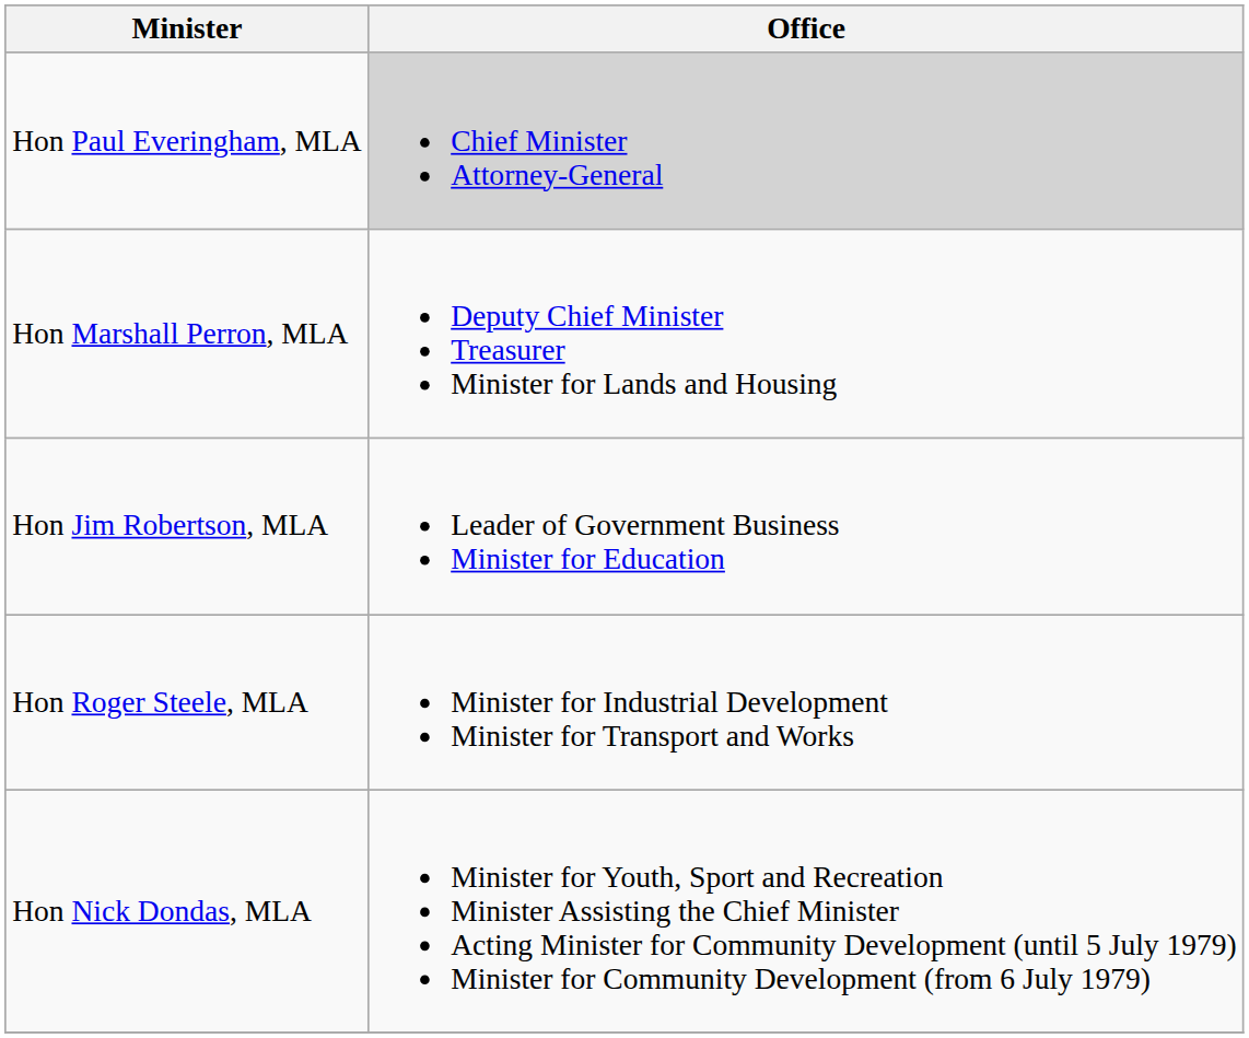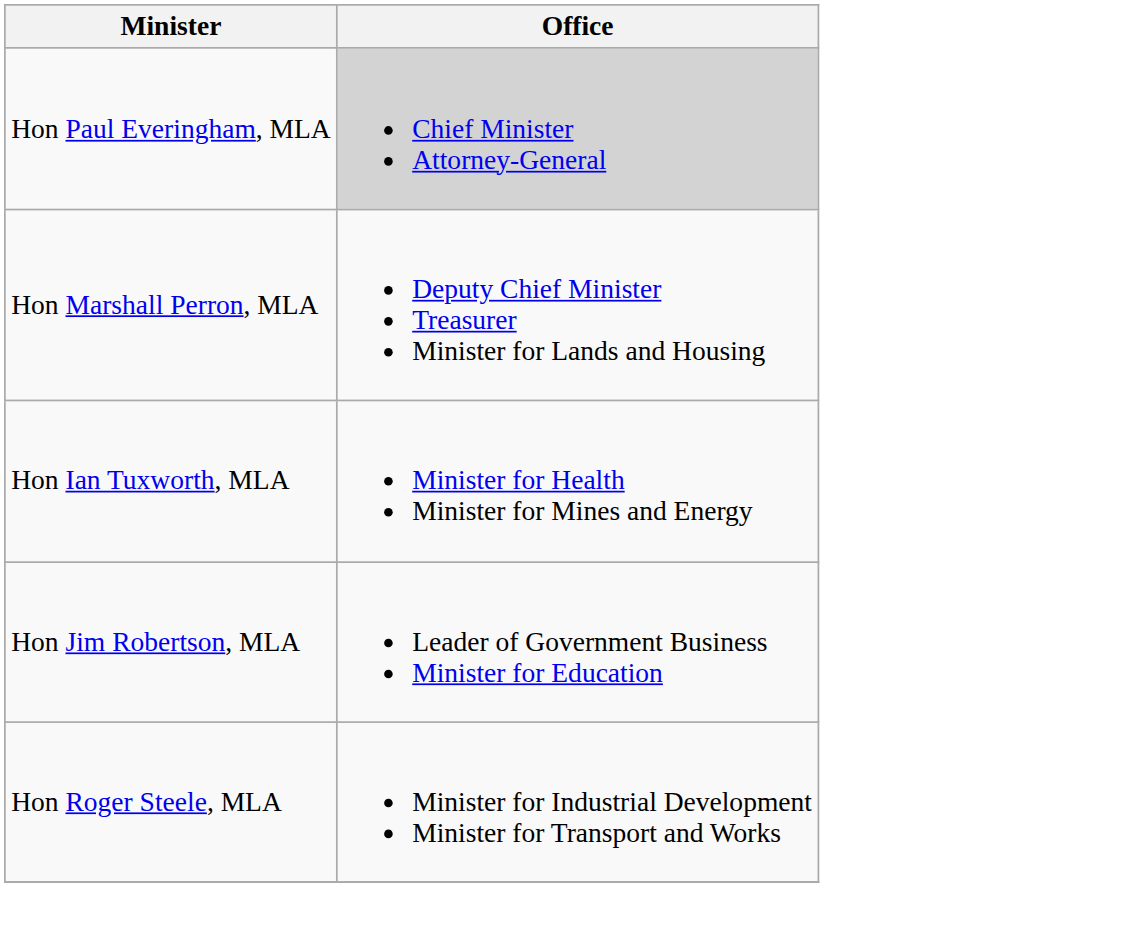+ row: Hon Ian Tuxworth, MLA | Minister for Health Minister for Mines and Energy
- row: Hon Nick Dondas, MLA | Minister for Youth, Sport and Recreation Minister Assisting the Chief Minister Acting Minister for Community Development (until 5 July 1979) Minister for Community Development (from 6 July 1979)
